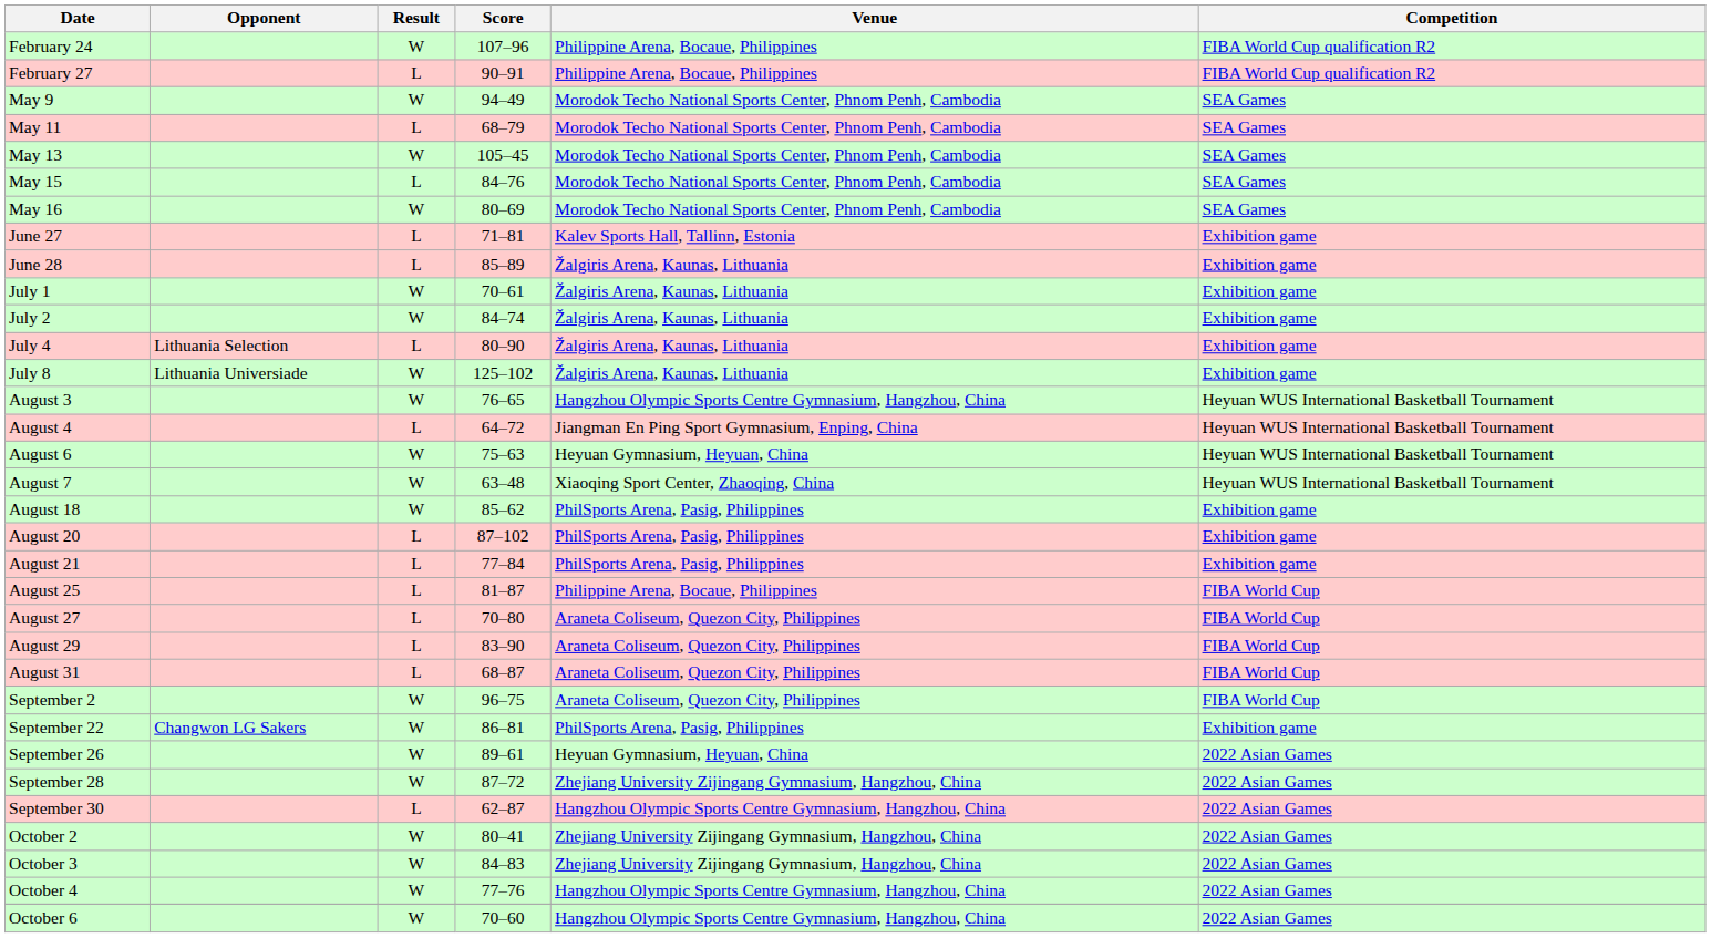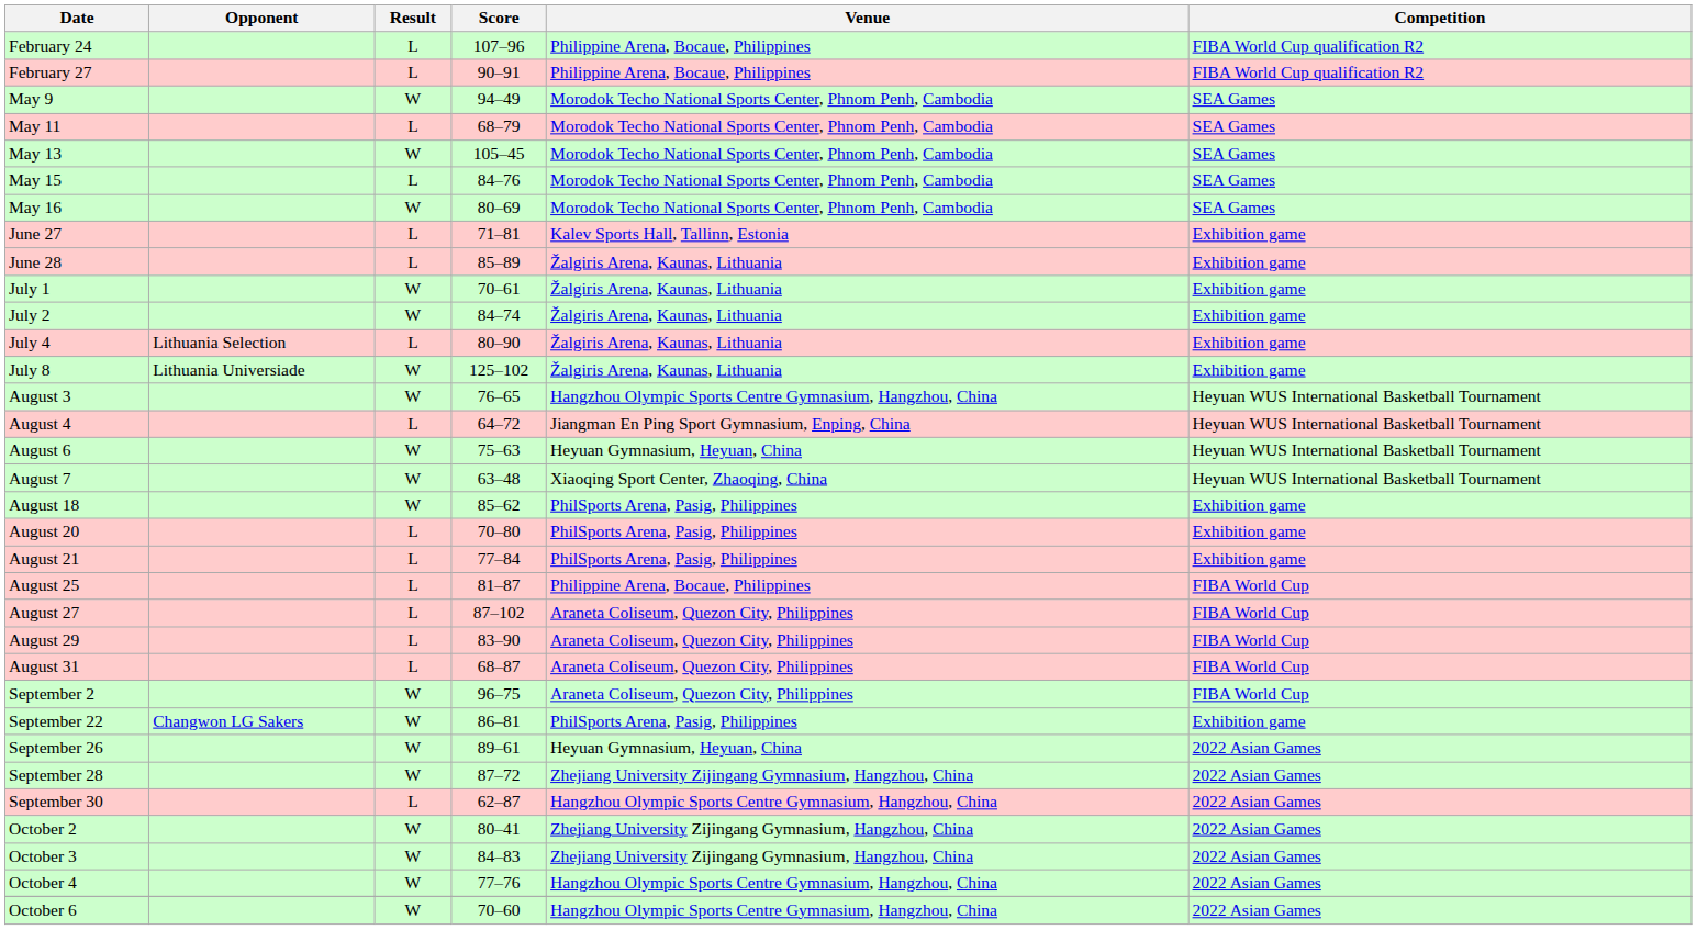February 24 | Result: W -> L
August 20 | Score: 87–102 -> 70–80
August 27 | Score: 70–80 -> 87–102
